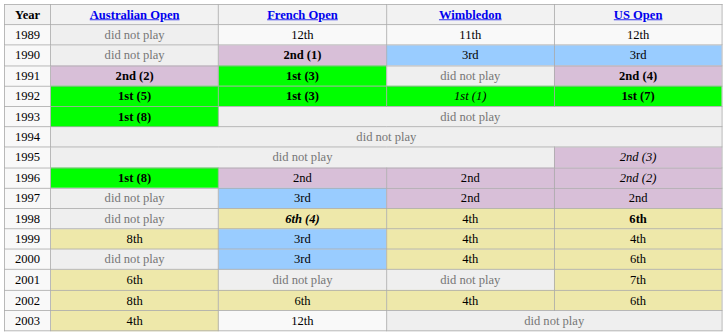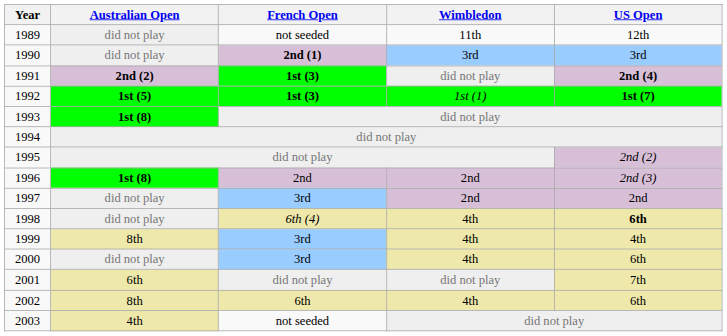1989 | French Open: 12th -> not seeded
1995 | US Open: 2nd (3) -> 2nd (2)
1996 | US Open: 2nd (2) -> 2nd (3)
1998 | French Open: bold -> normal
2003 | French Open: 12th -> not seeded
